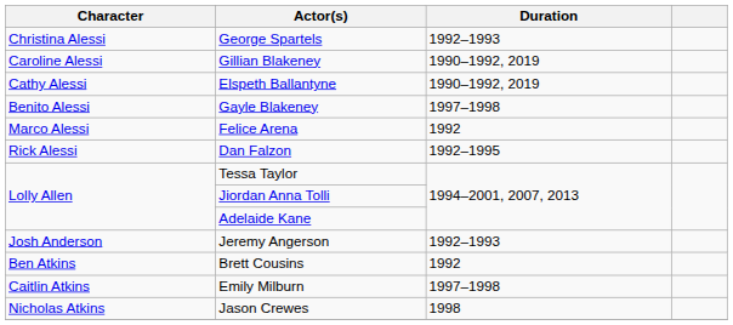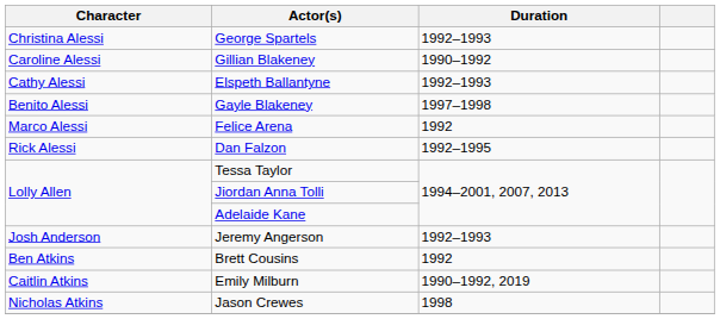Gillian Blakeney | Duration: 1990–1992, 2019 -> 1990–1992
Elspeth Ballantyne | Duration: 1990–1992, 2019 -> 1992–1993
Emily Milburn | Duration: 1997–1998 -> 1990–1992, 2019
